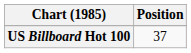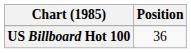US Billboard Hot 100 | Position: 37 -> 36
